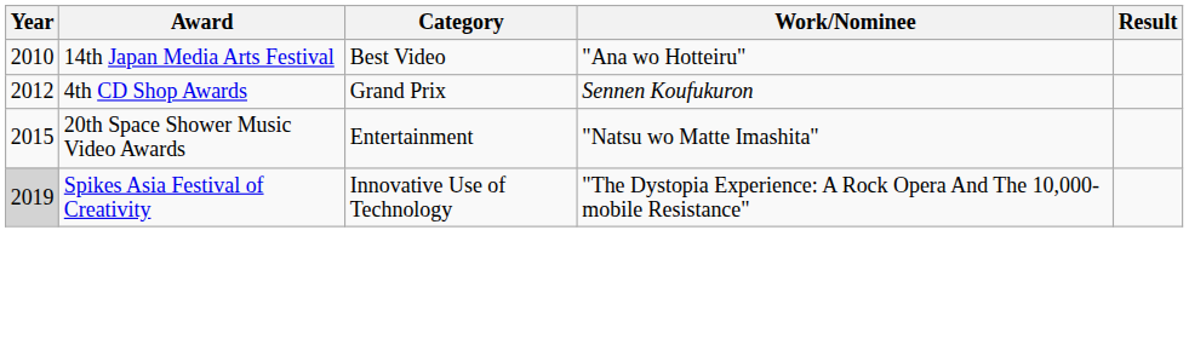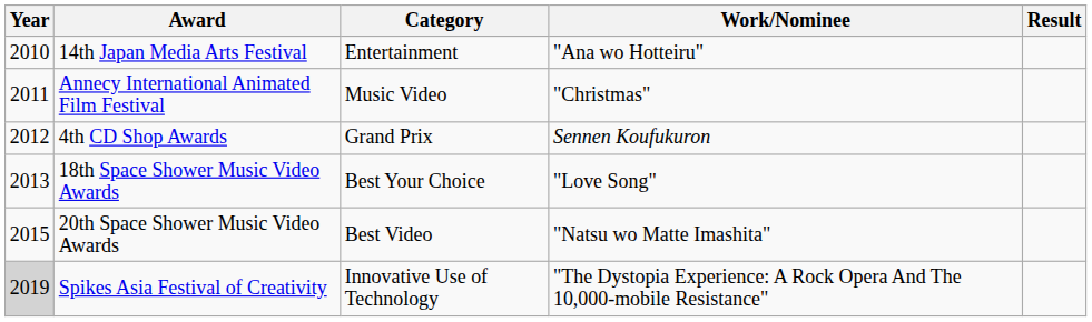14th Japan Media Arts Festival | Category: Best Video -> Entertainment
+ row: 2011 | Annecy International Animated Film Festival | Music Video | "Christmas"
+ row: 2013 | 18th Space Shower Music Video Awards | Best Your Choice | "Love Song"
20th Space Shower Music Video Awards | Category: Entertainment -> Best Video
